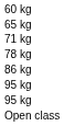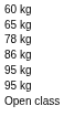- row: 71 kg
